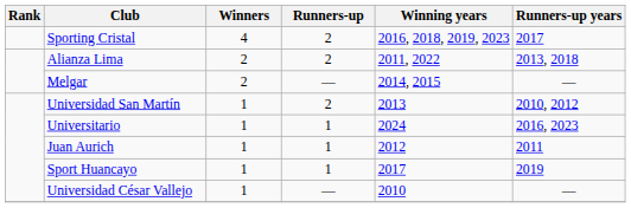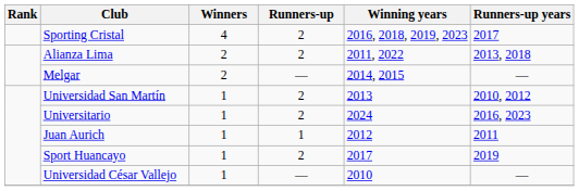Universitario | Runners-up: 1 -> 2
Sport Huancayo | Runners-up: 1 -> 2
